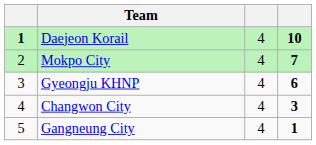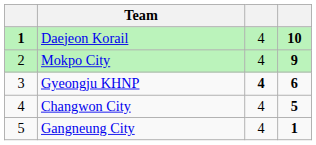Mokpo City | column 4: 7 -> 9
Gyeongju KHNP | column 3: normal -> bold
Changwon City | column 4: 3 -> 5
